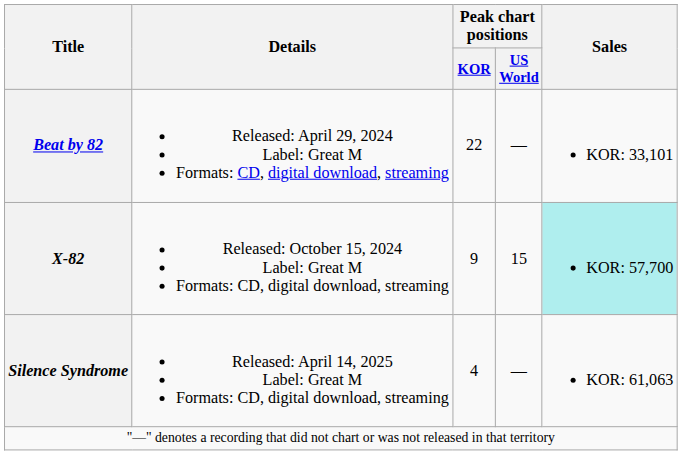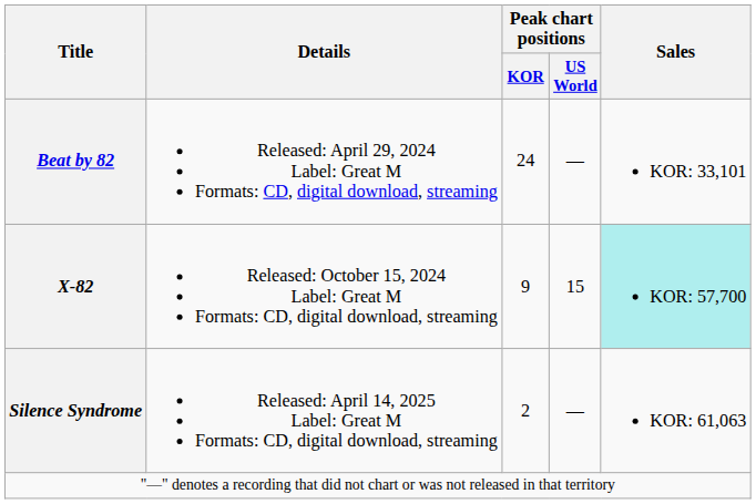Beat by 82 | Peak chart positions / KOR: 22 -> 24
Silence Syndrome | Peak chart positions / KOR: 4 -> 2
